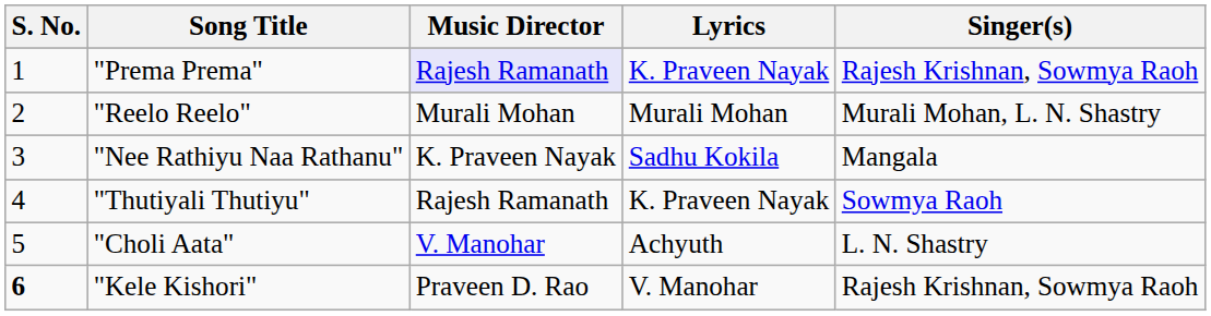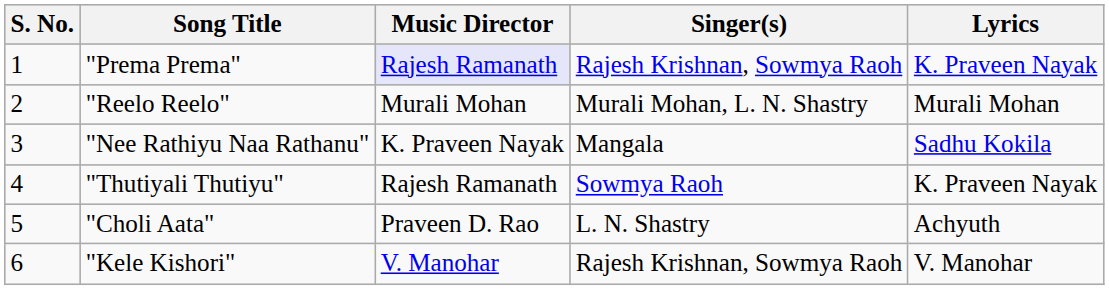columns swapped: Singer(s) <-> Lyrics
"Choli Aata" | Music Director: V. Manohar -> Praveen D. Rao
"Kele Kishori" | S. No.: bold -> normal
"Kele Kishori" | Music Director: Praveen D. Rao -> V. Manohar
